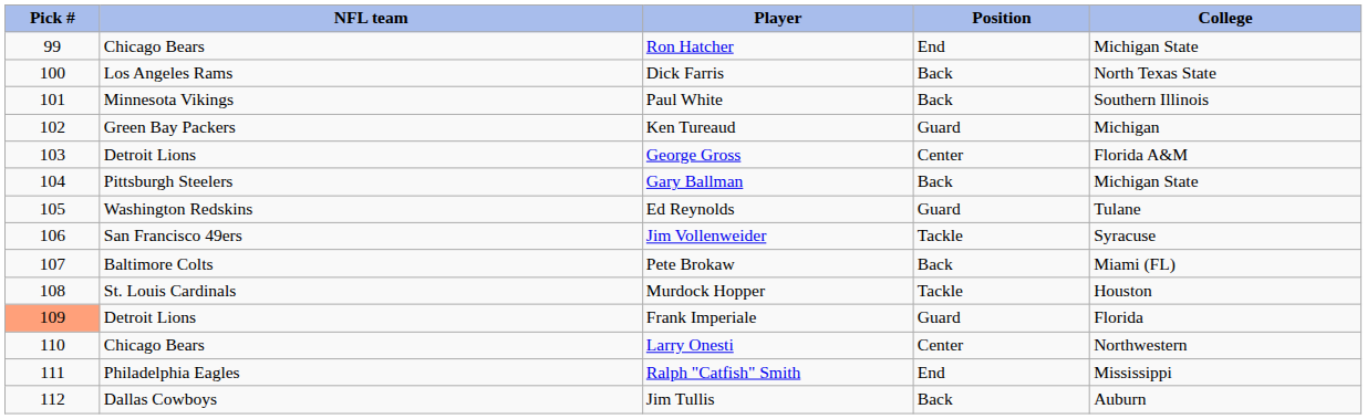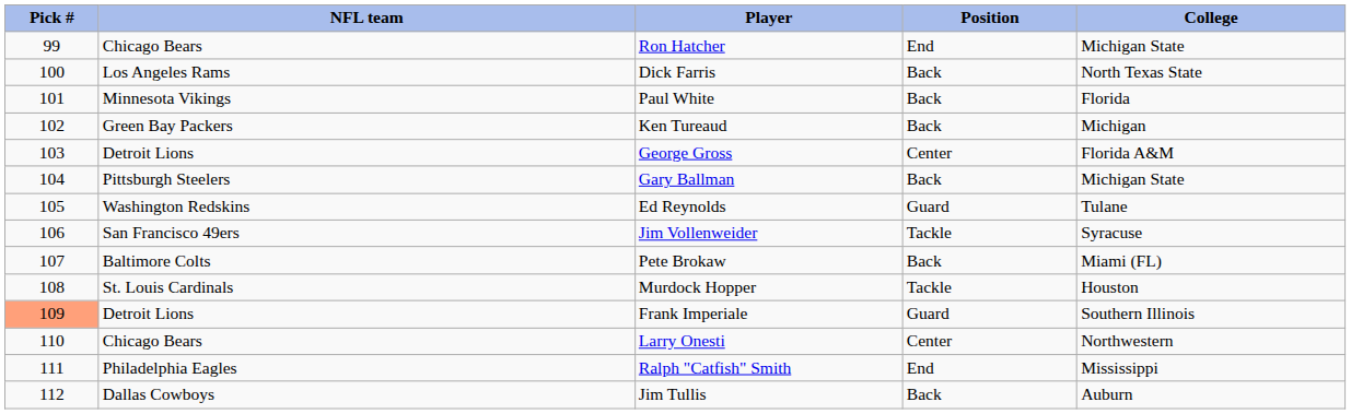Paul White | College: Southern Illinois -> Florida
Ken Tureaud | Position: Guard -> Back
Frank Imperiale | College: Florida -> Southern Illinois
